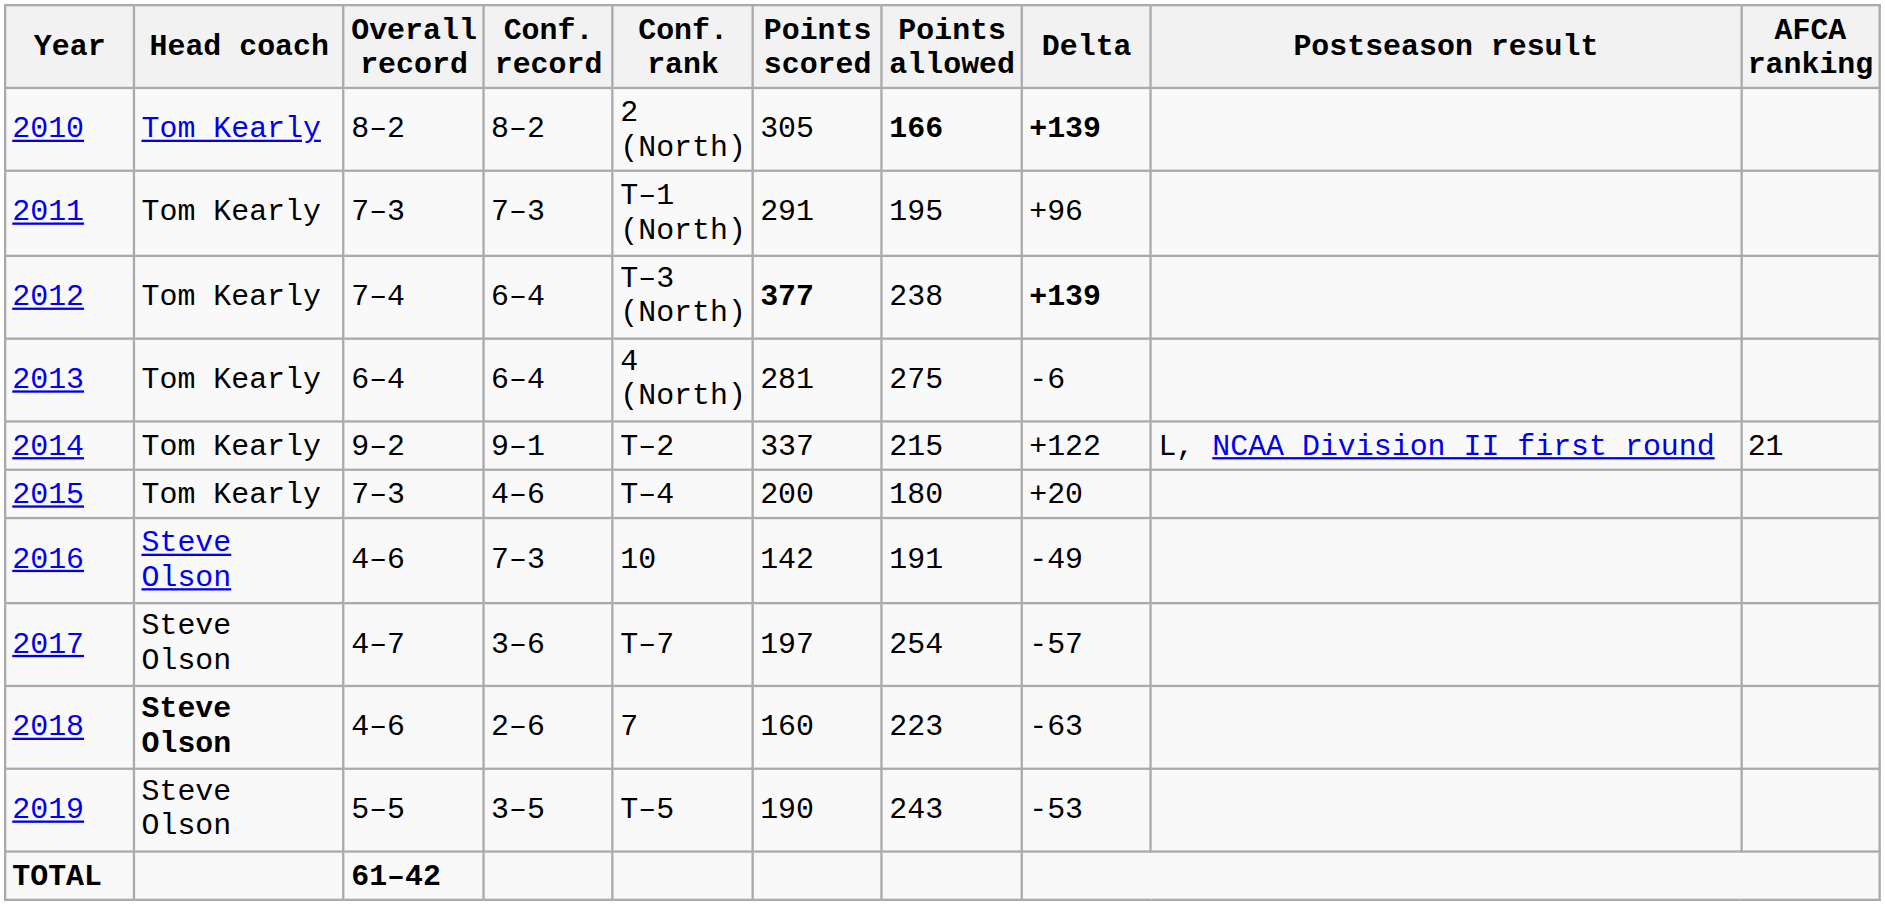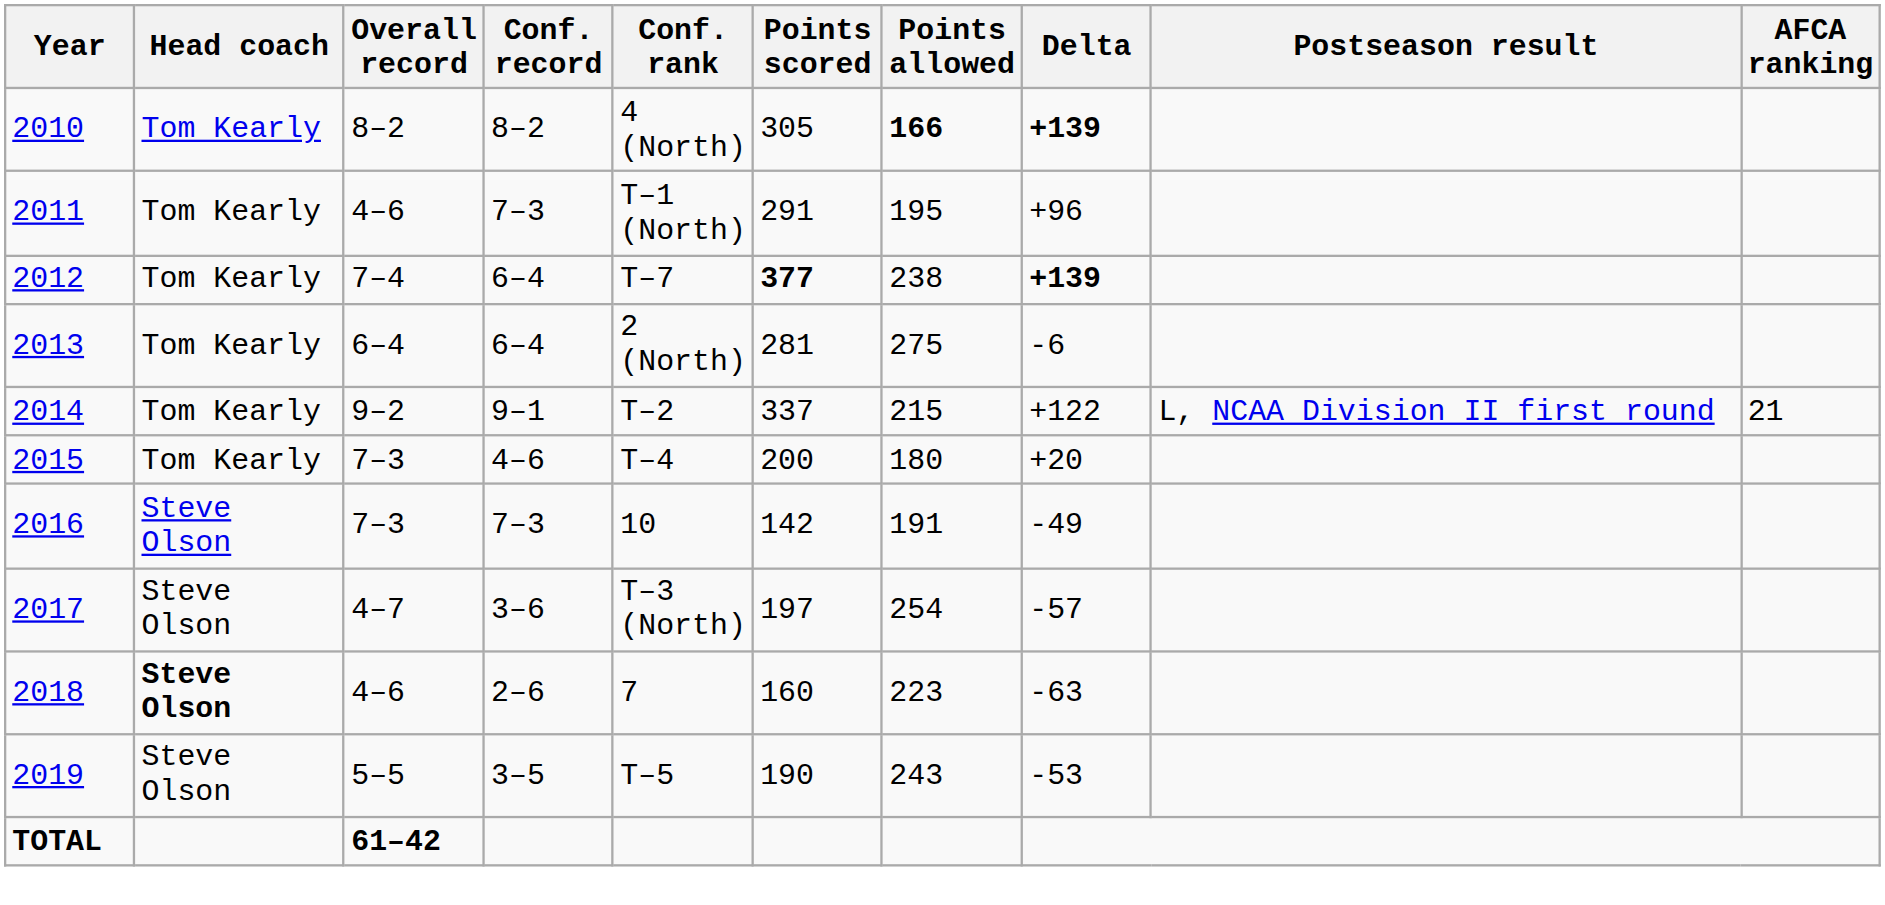2010 | Conf. rank: 2 (North) -> 4 (North)
2011 | Overall record: 7–3 -> 4–6
2012 | Conf. rank: T–3 (North) -> T–7
2013 | Conf. rank: 4 (North) -> 2 (North)
2016 | Overall record: 4–6 -> 7–3
2017 | Conf. rank: T–7 -> T–3 (North)
